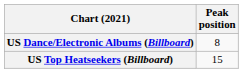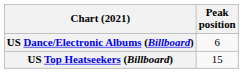US Dance/Electronic Albums (Billboard) | Peak position: 8 -> 6
